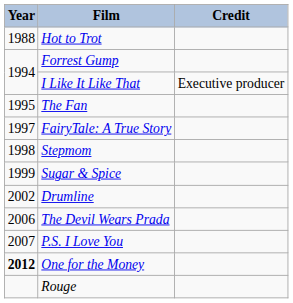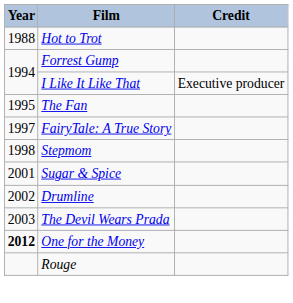Sugar & Spice | Year: 1999 -> 2001
The Devil Wears Prada | Year: 2006 -> 2003
- row: 2007 | P.S. I Love You
